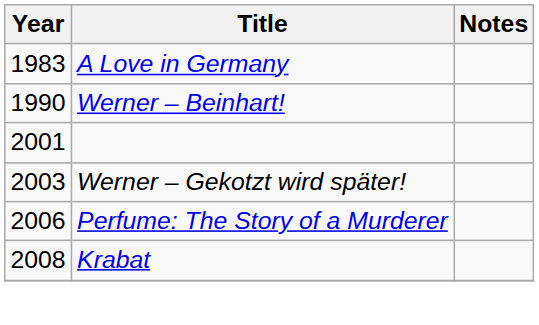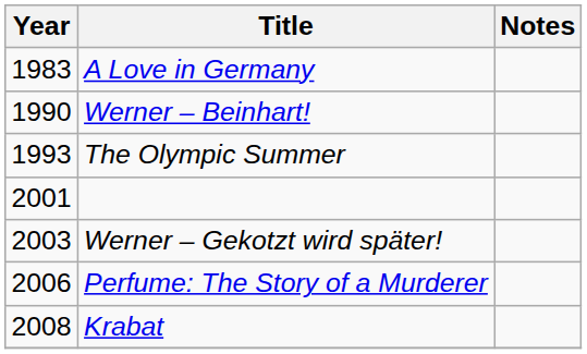+ row: 1993 | The Olympic Summer
